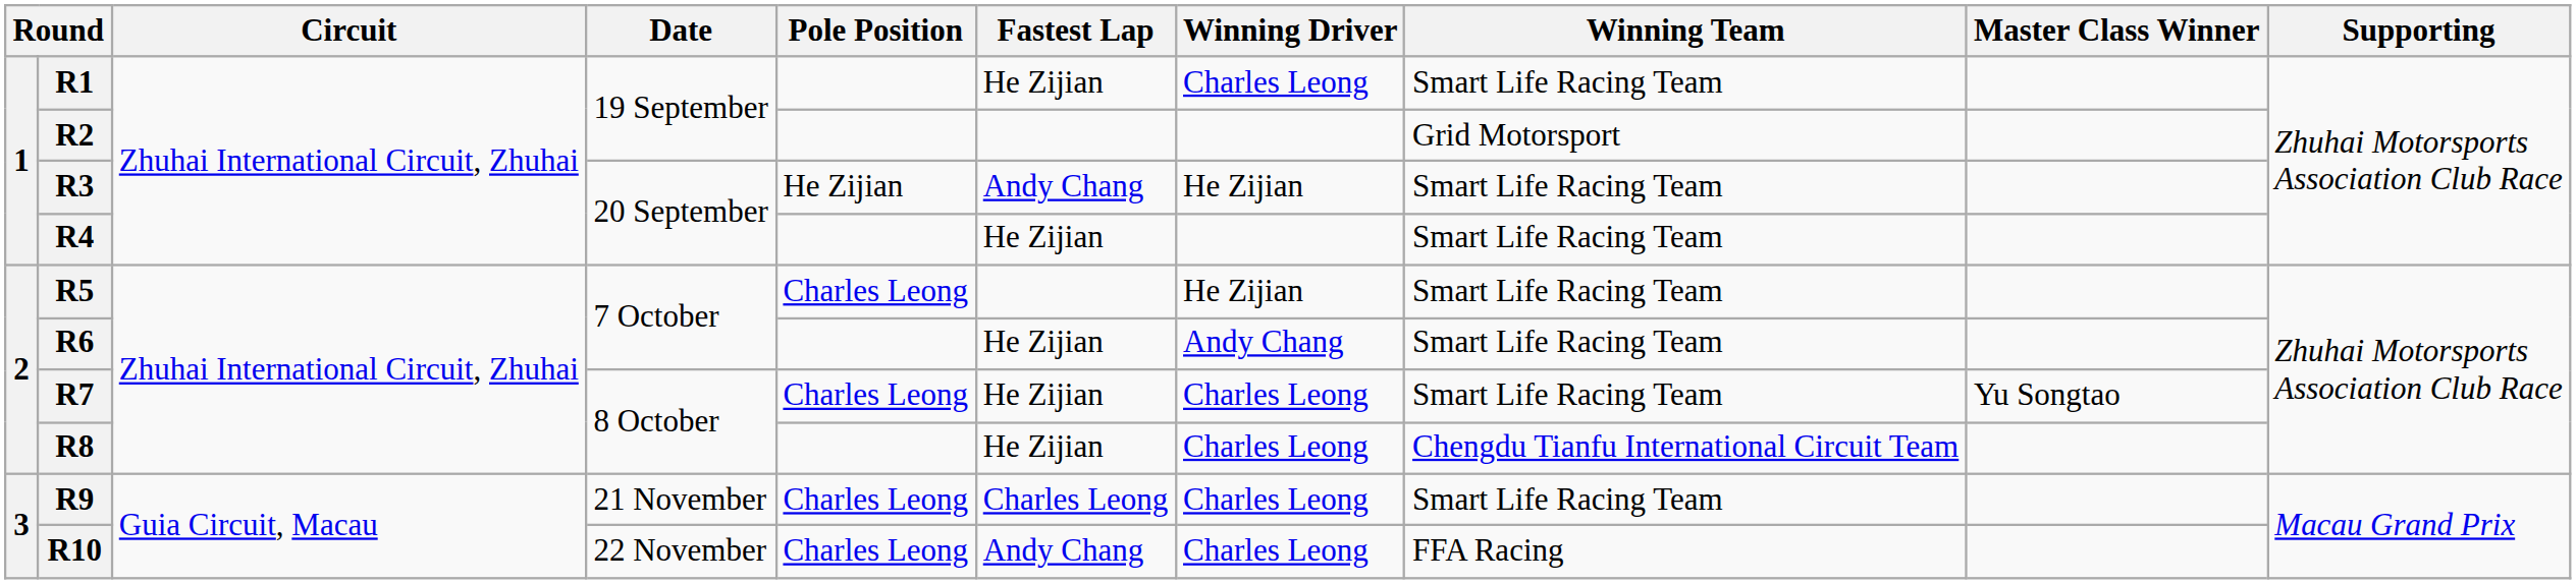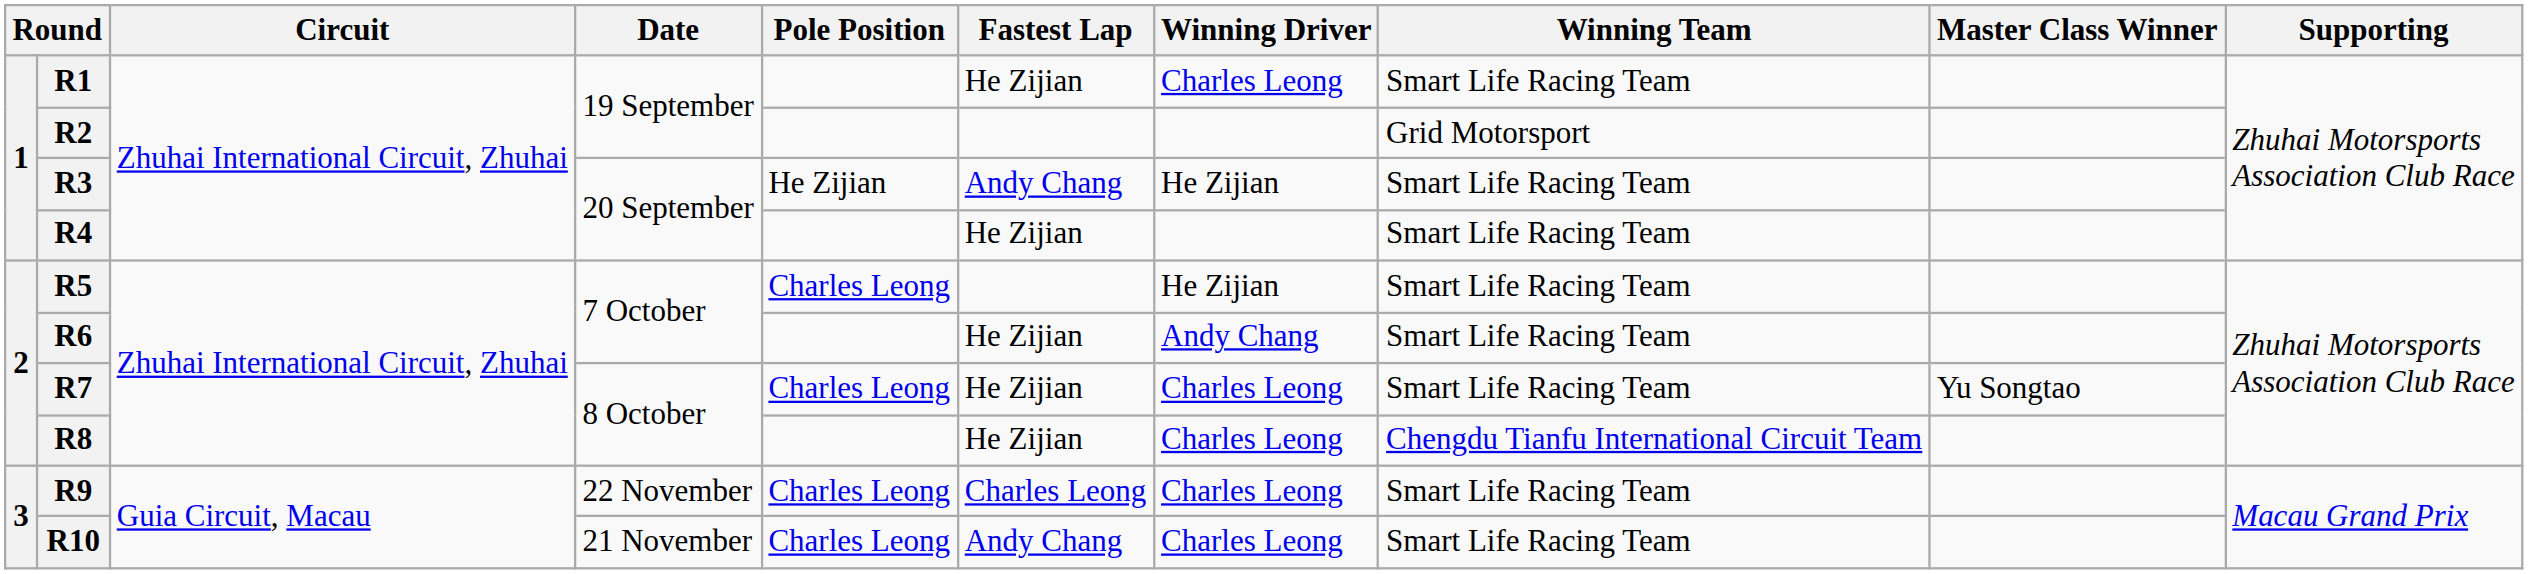R9 | Date: 21 November -> 22 November
R10 | Date: 22 November -> 21 November
R10 | Winning Team: FFA Racing -> Smart Life Racing Team
